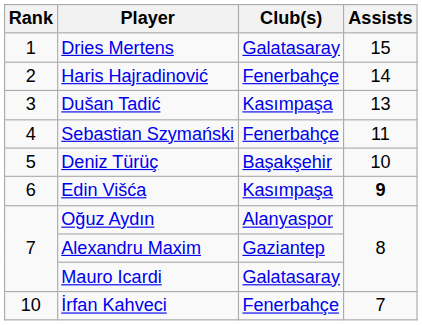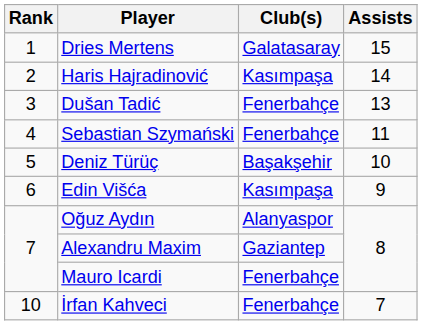Haris Hajradinović | Club(s): Fenerbahçe -> Kasımpaşa
Dušan Tadić | Club(s): Kasımpaşa -> Fenerbahçe
Edin Višća | Assists: bold -> normal
Mauro Icardi | Club(s): Galatasaray -> Fenerbahçe
